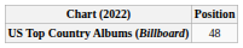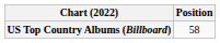US Top Country Albums (Billboard) | Position: 48 -> 58
